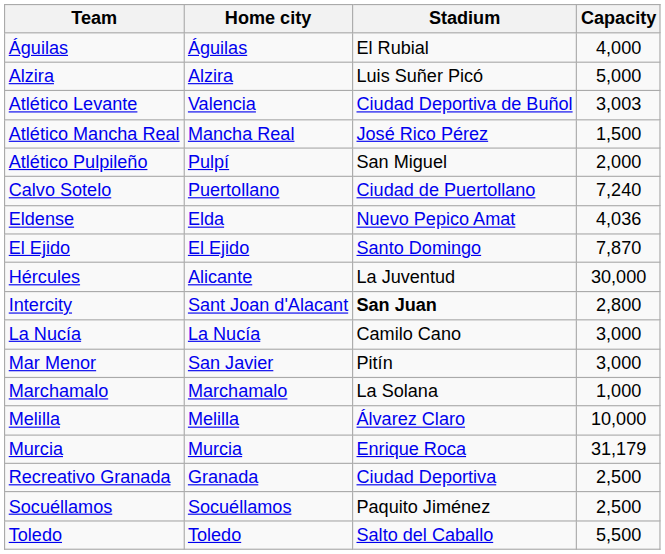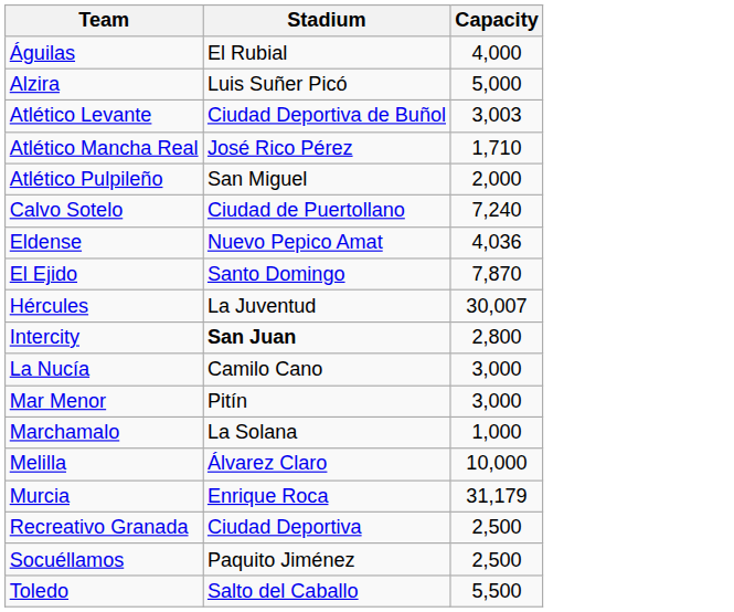- column: Home city | Águilas | Alzira | Valencia | Mancha Real | Pulpí | Puertollano | Elda | El Ejido | Alicante | Sant Joan d'Alacant | La Nucía | San Javier | Marchamalo | Melilla | Murcia | Granada | Socuéllamos | Toledo
Atlético Mancha Real | Capacity: 1,500 -> 1,710
Hércules | Capacity: 30,000 -> 30,007
